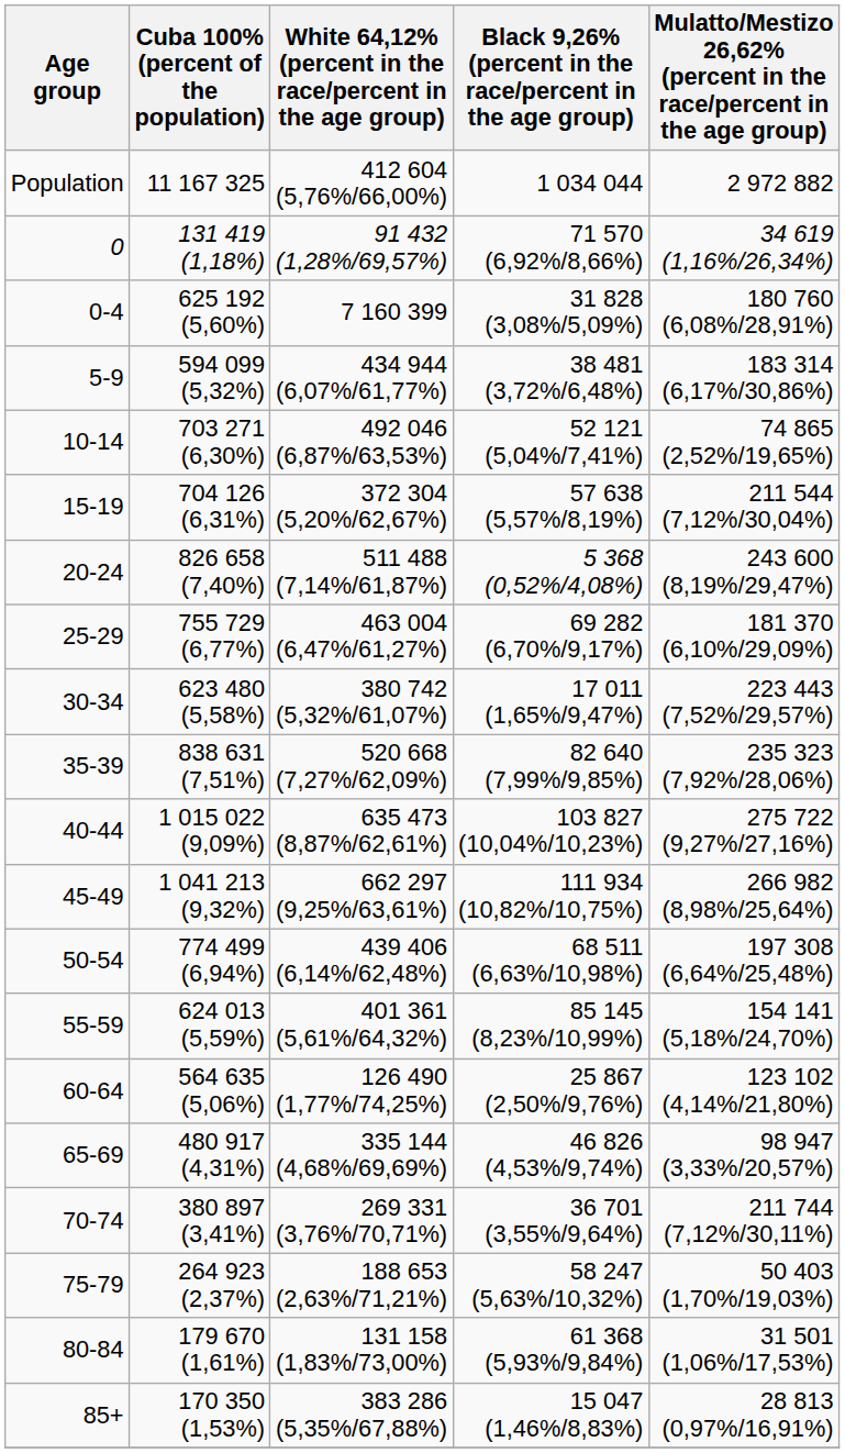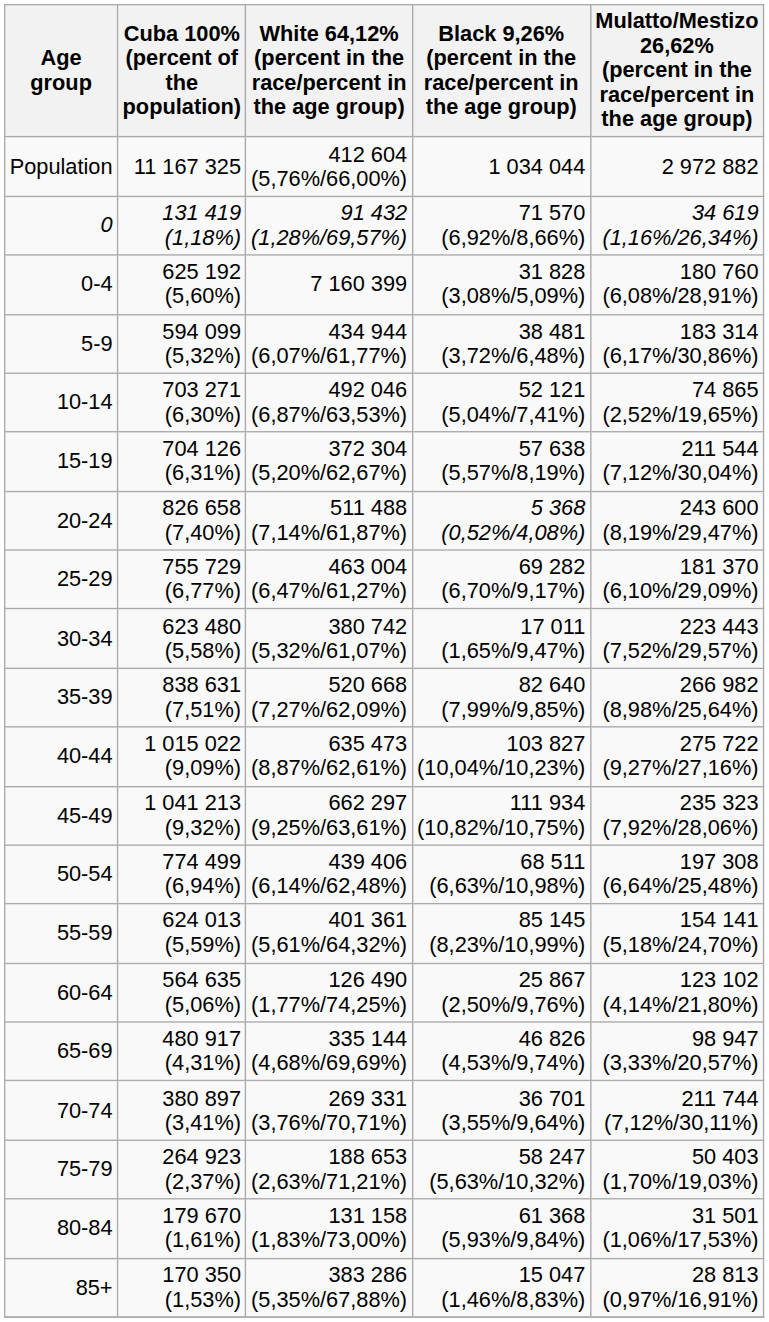35-39 | column 5: 235 323 (7,92%/28,06%) -> 266 982 (8,98%/25,64%)
45-49 | column 5: 266 982 (8,98%/25,64%) -> 235 323 (7,92%/28,06%)
